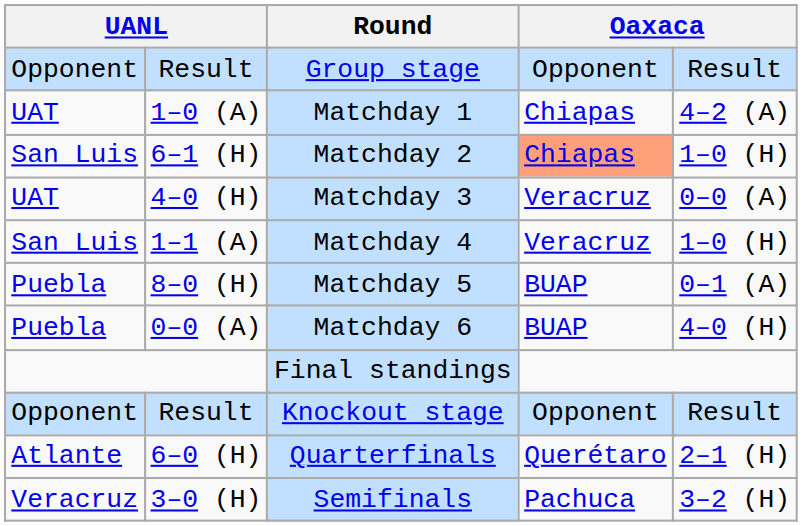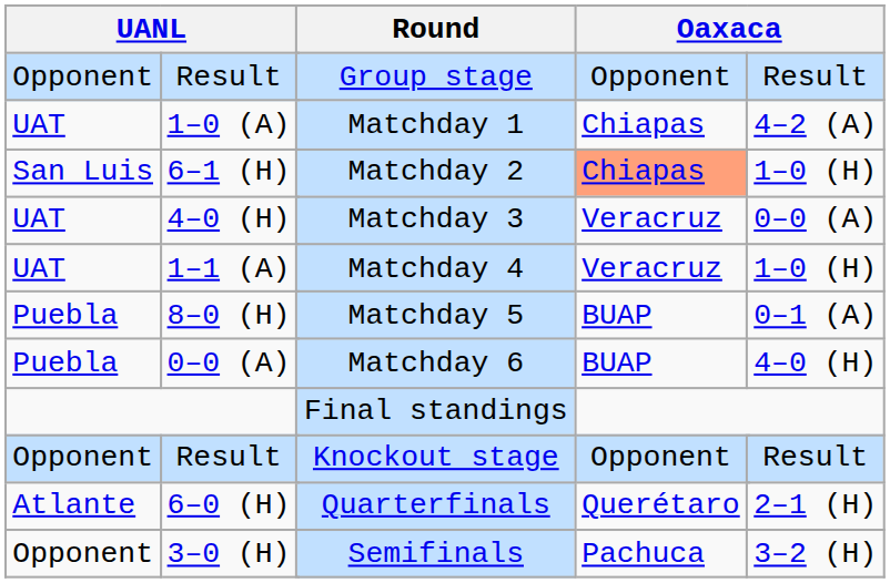1–1 (A) | column 1: San Luis -> UAT
3–0 (H) | column 1: Veracruz -> Opponent
